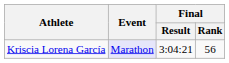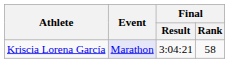Kriscia Lorena García | Final / Rank: 56 -> 58
